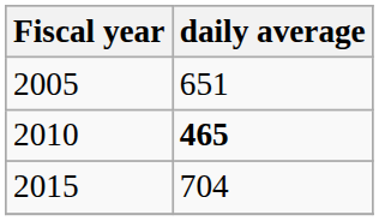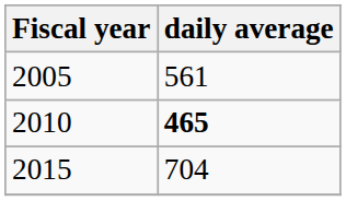2005 | daily average: 651 -> 561
